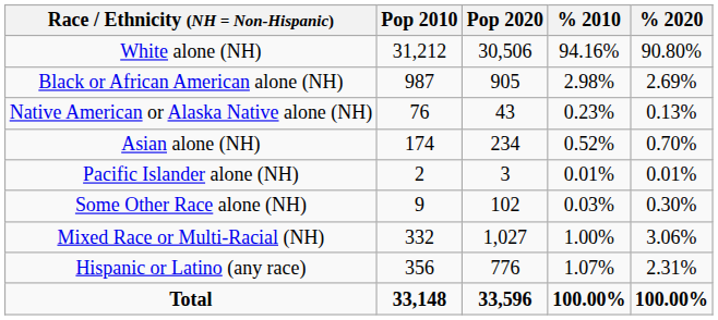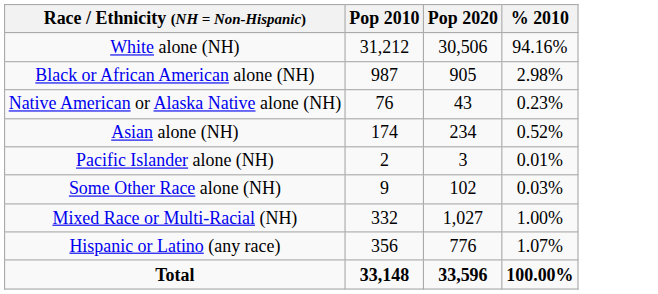- column: % 2020 | 90.80% | 2.69% | 0.13% | 0.70% | 0.01% | 0.30% | 3.06% | 2.31% | 100.00%
